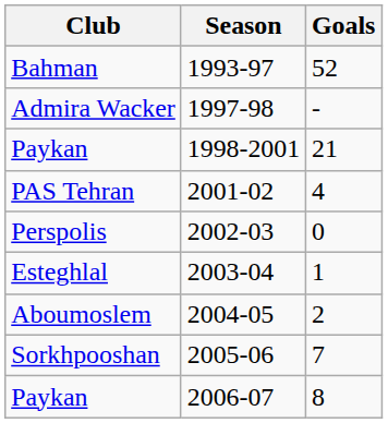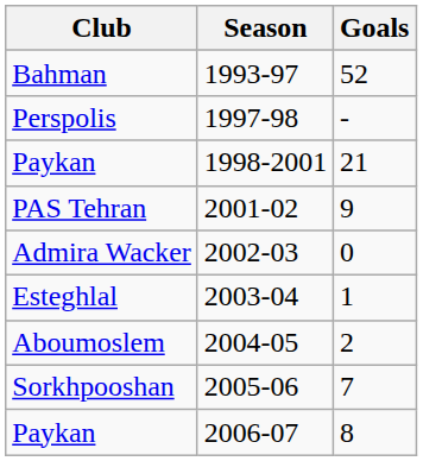1997-98 | Club: Admira Wacker -> Perspolis
2001-02 | Goals: 4 -> 9
2002-03 | Club: Perspolis -> Admira Wacker
